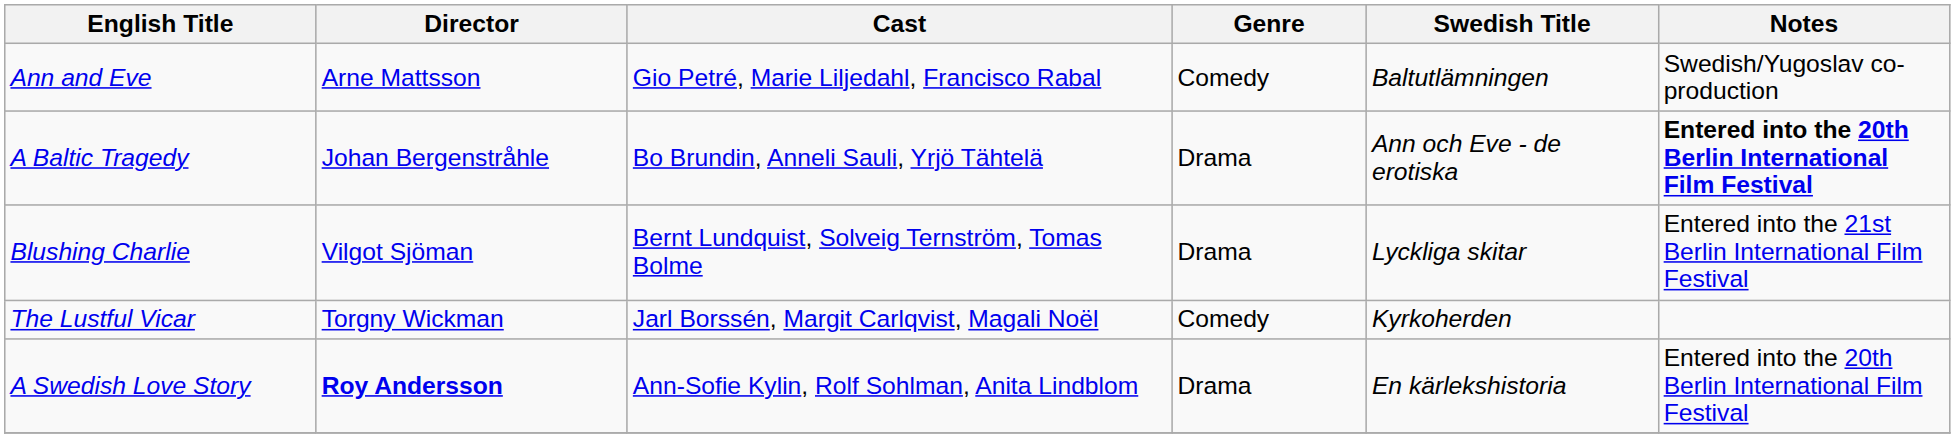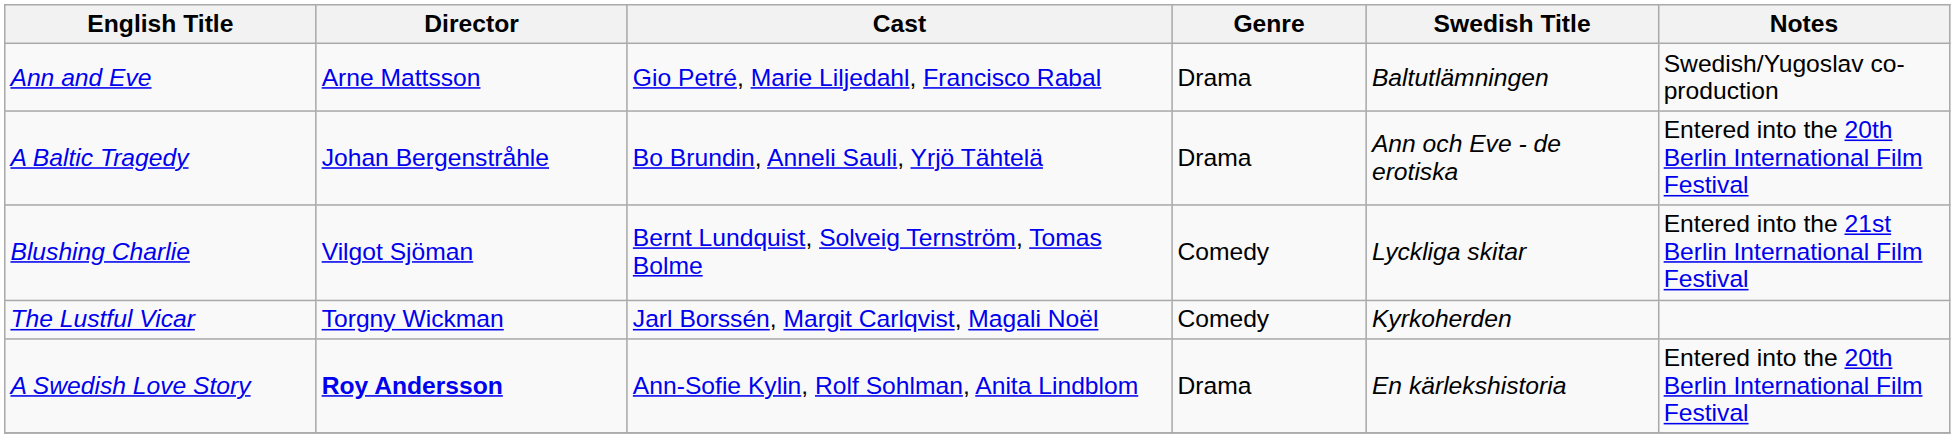Ann and Eve | Genre: Comedy -> Drama
A Baltic Tragedy | Notes: bold -> normal
Blushing Charlie | Genre: Drama -> Comedy
